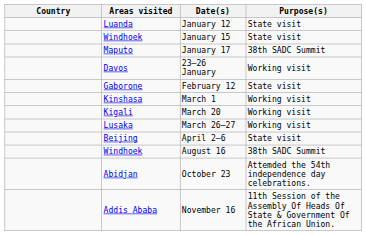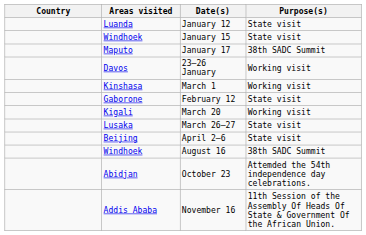rows swapped: February 12 <-> March 1
March 26–27 | Purpose(s): Working visit -> State visit
